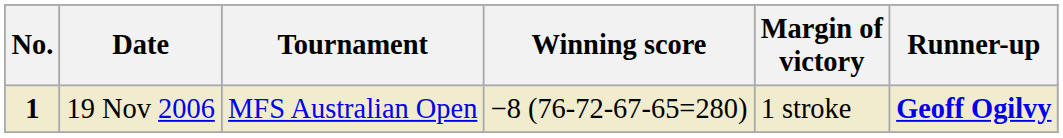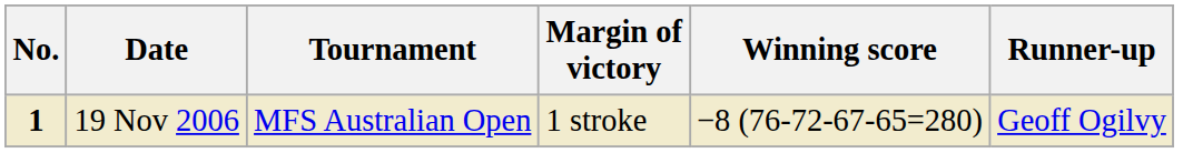columns swapped: Winning score <-> Margin of victory
19 Nov 2006 | Runner-up: bold -> normal
